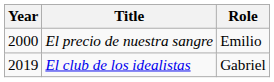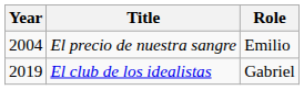El precio de nuestra sangre | Year: 2000 -> 2004
